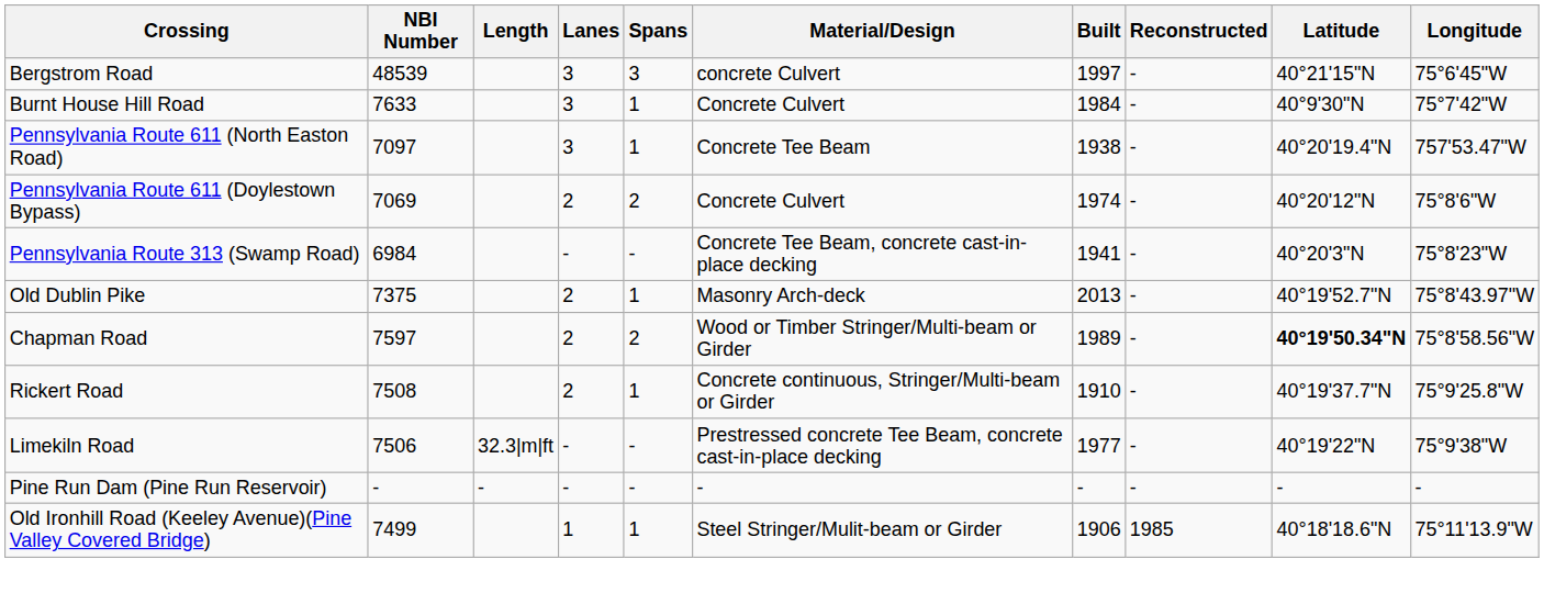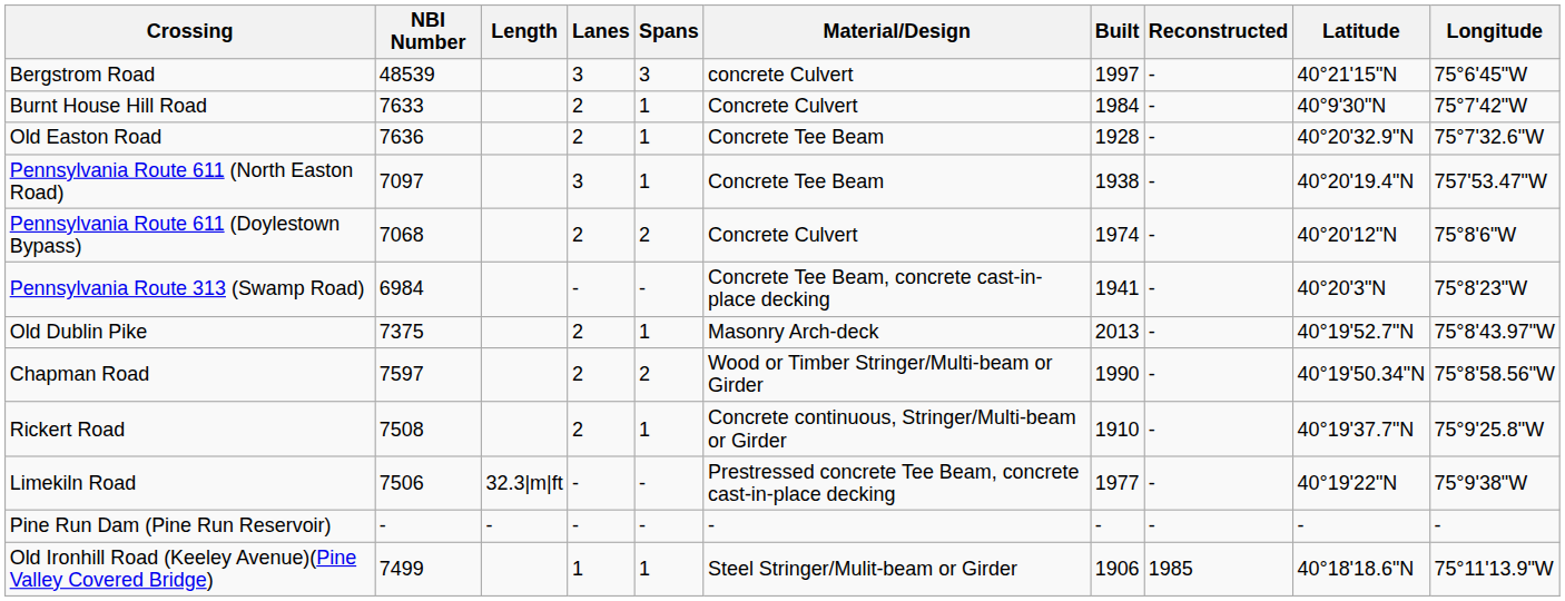Burnt House Hill Road | Lanes: 3 -> 2
+ row: Old Easton Road | 7636 | 2 | 1 | Concrete Tee Beam | 1928 | - | 40°20'32.9"N | 75°7'32.6"W
Pennsylvania Route 611 (Doylestown Bypass) | NBI Number: 7069 -> 7068
Chapman Road | Built: 1989 -> 1990
Chapman Road | Latitude: bold -> normal
